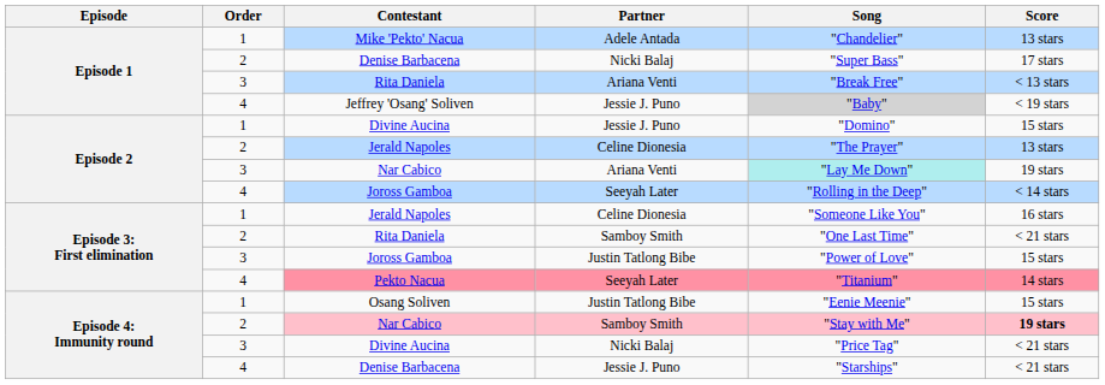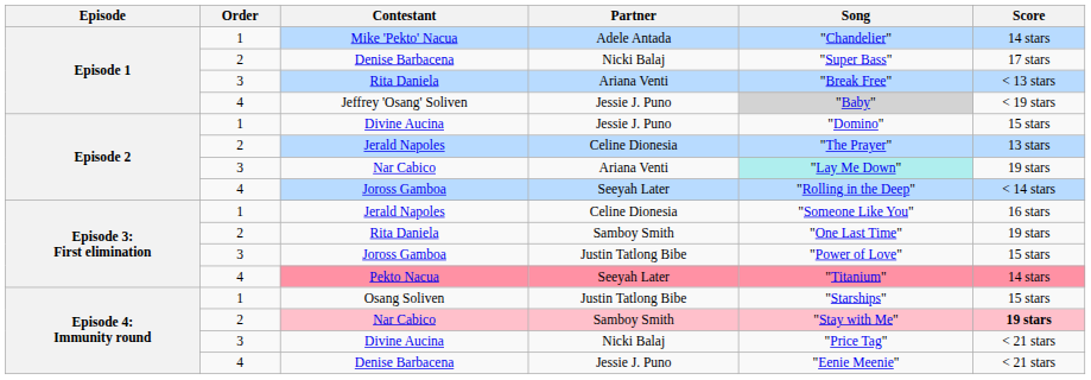Mike 'Pekto' Nacua | Score: 13 stars -> 14 stars
Episode 3: First elimination / Rita Daniela | Score: < 21 stars -> 19 stars
Osang Soliven | Song: "Eenie Meenie" -> "Starships"
Episode 4: Immunity round / Denise Barbacena | Song: "Starships" -> "Eenie Meenie"
